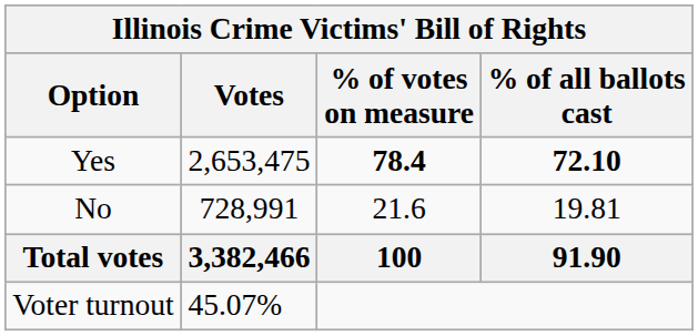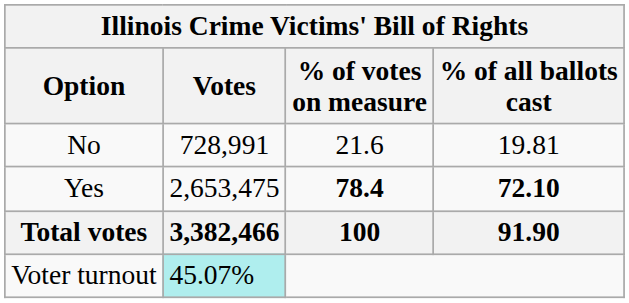rows swapped: Yes <-> No
Voter turnout | Votes: no background -> paleturquoise background
